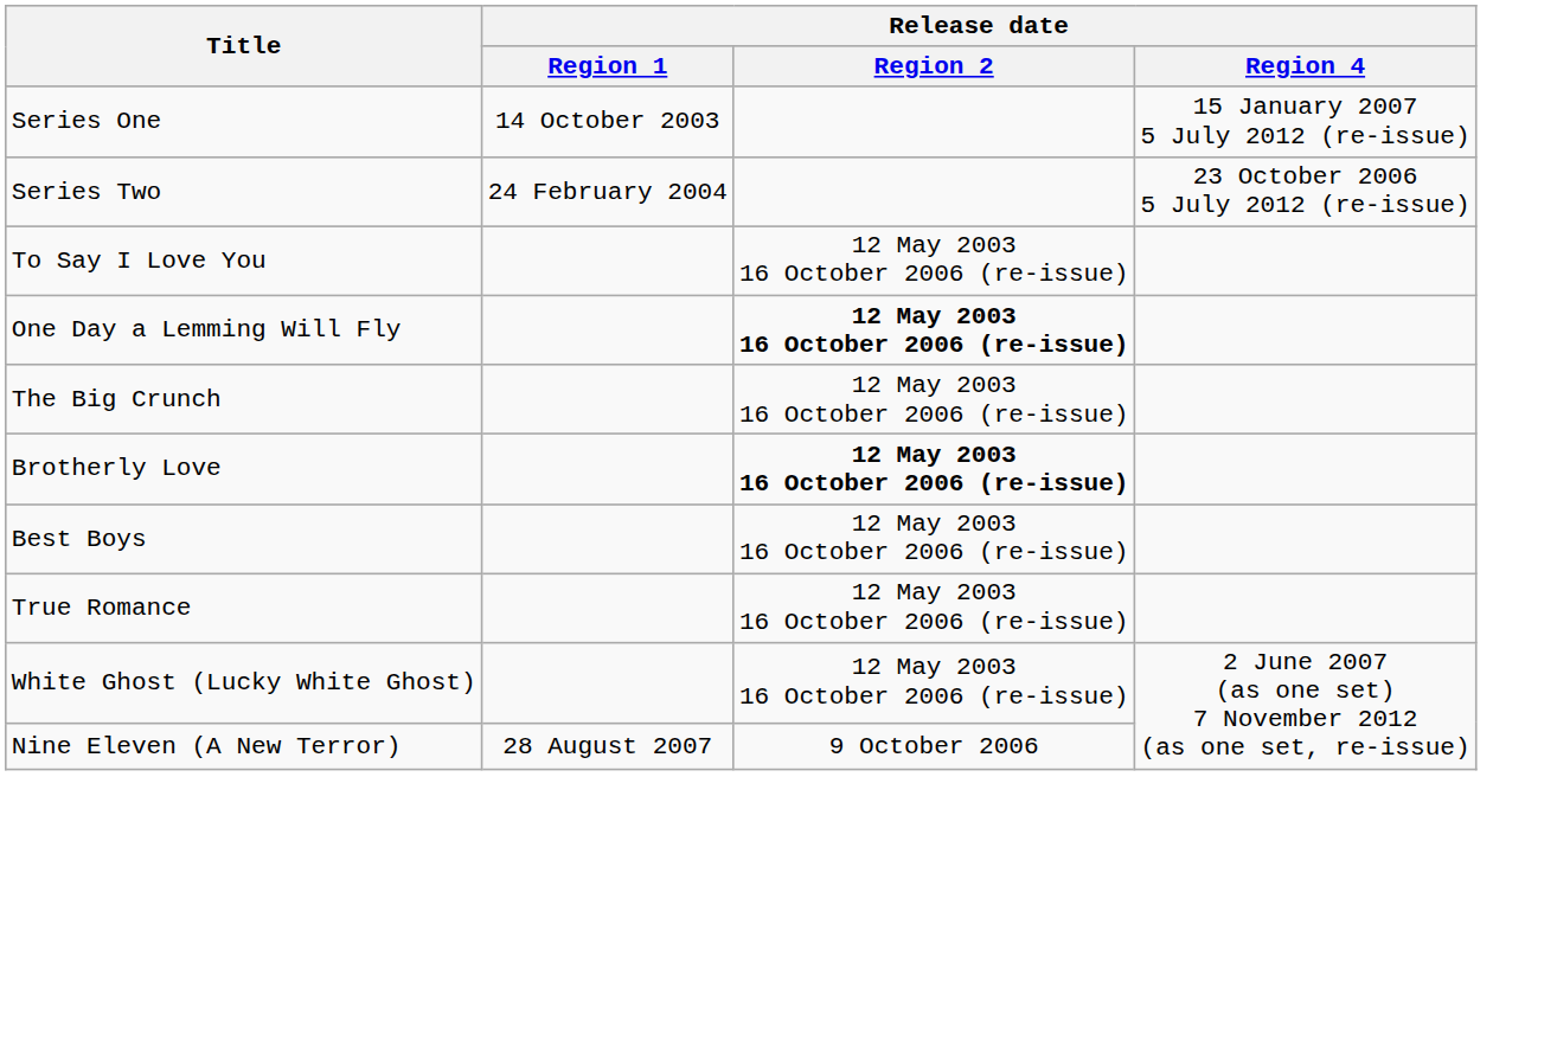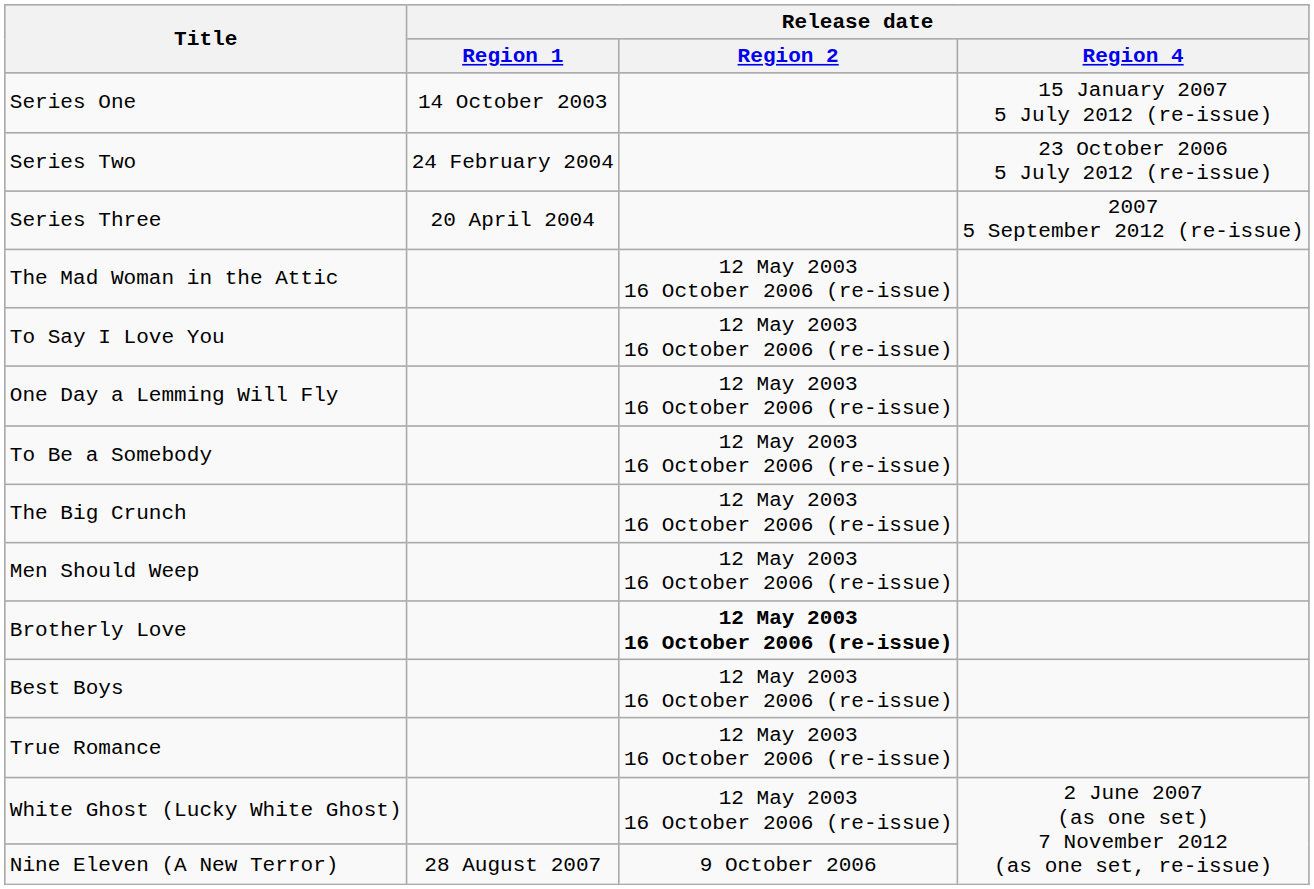+ row: Series Three | 20 April 2004 | 2007 5 September 2012 (re-issue)
+ row: The Mad Woman in the Attic | 12 May 2003 16 October 2006 (re-issue)
One Day a Lemming Will Fly | Release date / Region 2: bold -> normal
+ row: To Be a Somebody | 12 May 2003 16 October 2006 (re-issue)
+ row: Men Should Weep | 12 May 2003 16 October 2006 (re-issue)
